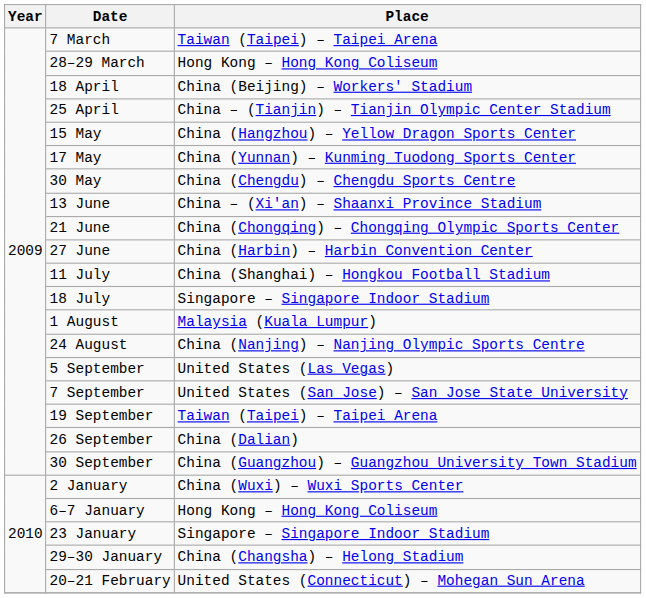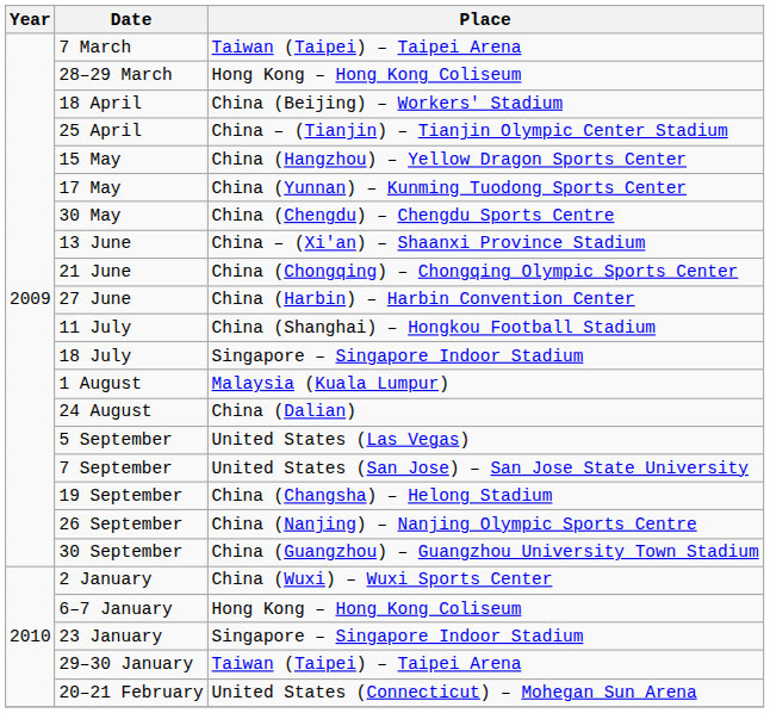24 August | Place: China (Nanjing) – Nanjing Olympic Sports Centre -> China (Dalian)
19 September | Place: Taiwan (Taipei) – Taipei Arena -> China (Changsha) – Helong Stadium
26 September | Place: China (Dalian) -> China (Nanjing) – Nanjing Olympic Sports Centre
29–30 January | Place: China (Changsha) – Helong Stadium -> Taiwan (Taipei) – Taipei Arena
